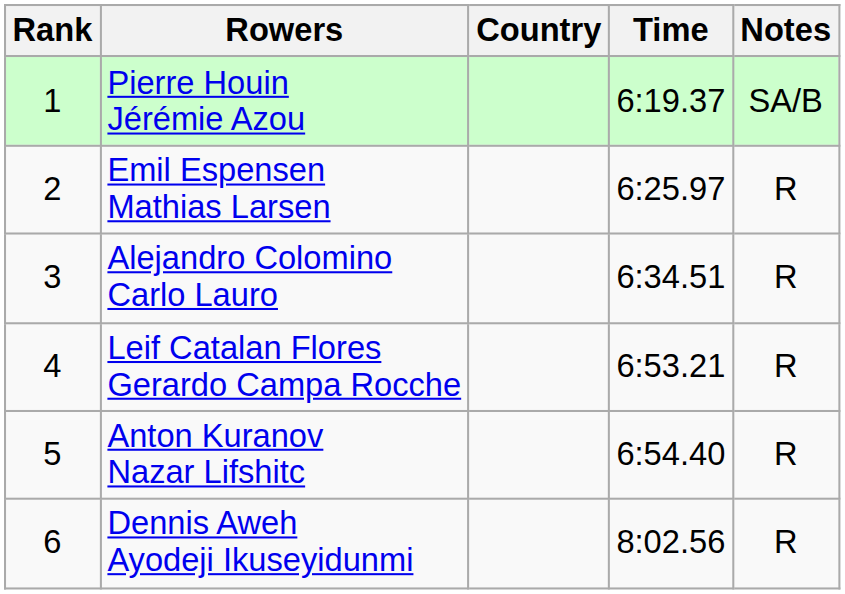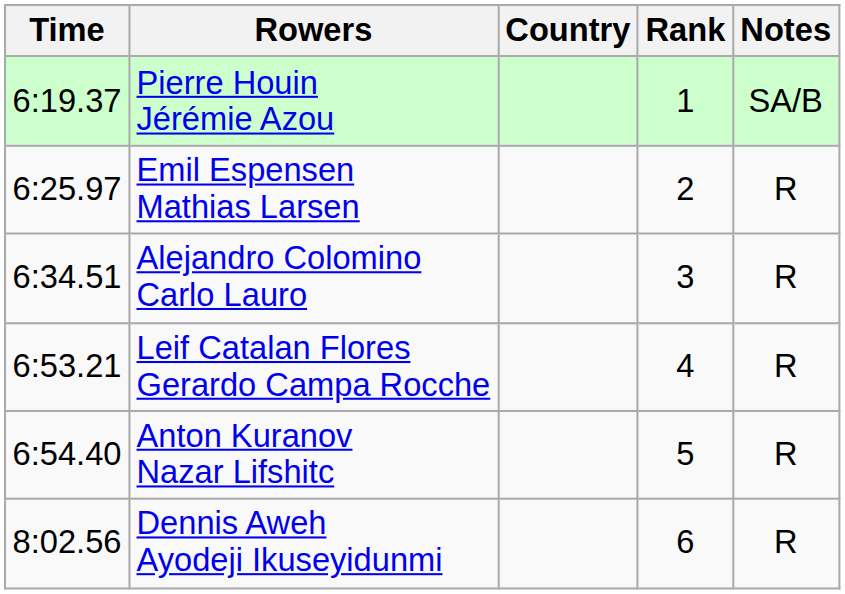columns swapped: Rank <-> Time
